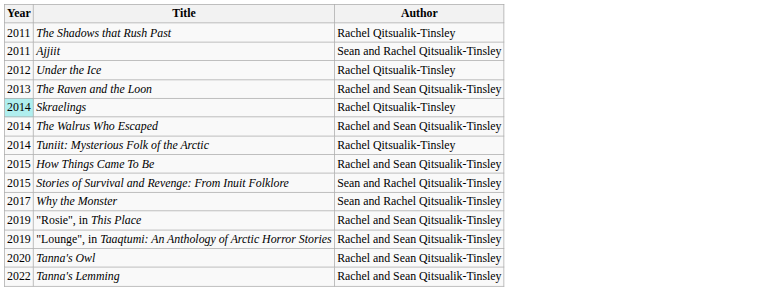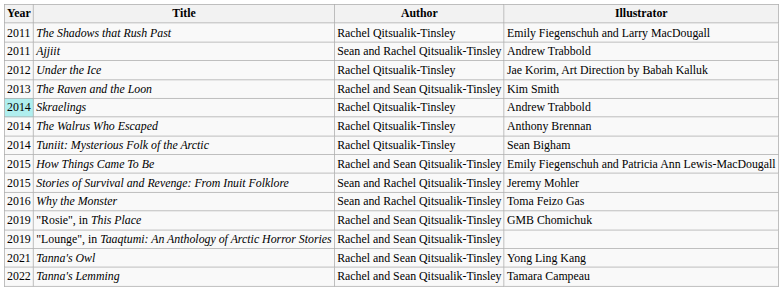+ column: Illustrator | Emily Fiegenschuh and Larry MacDougall | Andrew Trabbold | Jae Korim, Art Direction by Babah Kalluk | Kim Smith | Andrew Trabbold | Anthony Brennan | Sean Bigham | Emily Fiegenschuh and Patricia Ann Lewis-MacDougall | Jeremy Mohler | Toma Feizo Gas | GMB Chomichuk | Yong Ling Kang | Tamara Campeau
The Walrus Who Escaped | Author: Rachel and Sean Qitsualik-Tinsley -> Rachel Qitsualik-Tinsley
Why the Monster | Year: 2017 -> 2016
Tanna's Owl | Year: 2020 -> 2021
